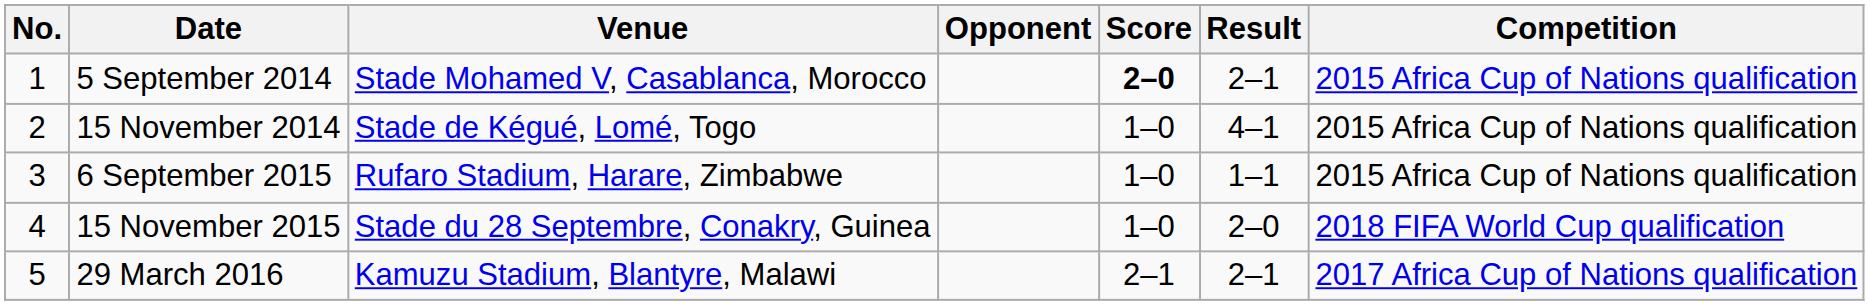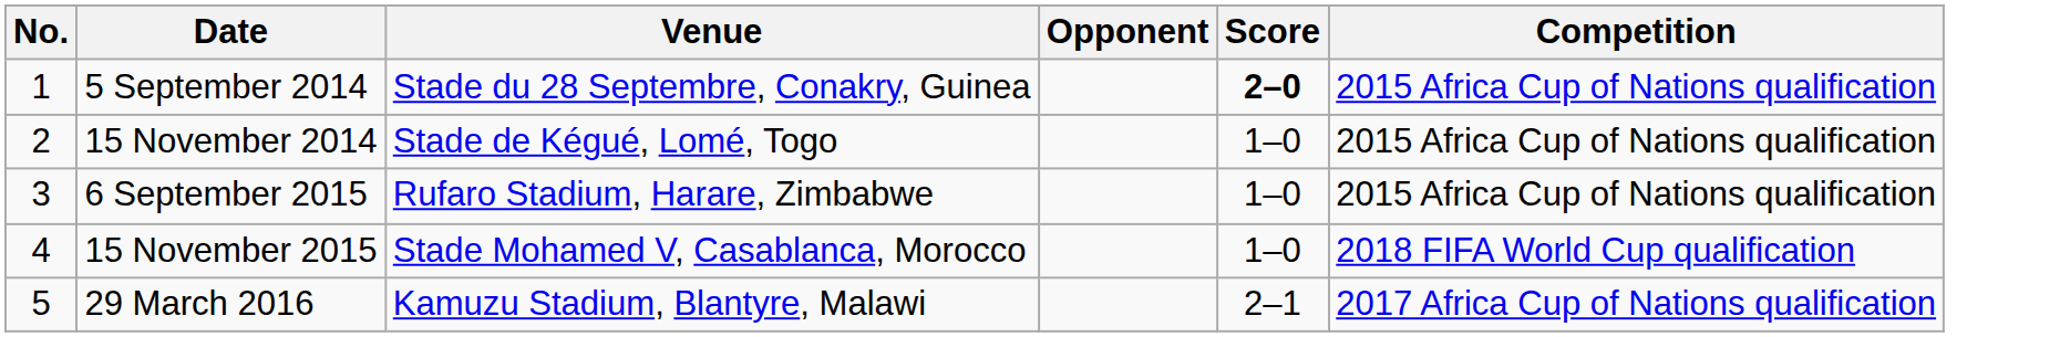- column: Result | 2–1 | 4–1 | 1–1 | 2–0 | 2–1
5 September 2014 | Venue: Stade Mohamed V, Casablanca, Morocco -> Stade du 28 Septembre, Conakry, Guinea
15 November 2015 | Venue: Stade du 28 Septembre, Conakry, Guinea -> Stade Mohamed V, Casablanca, Morocco
